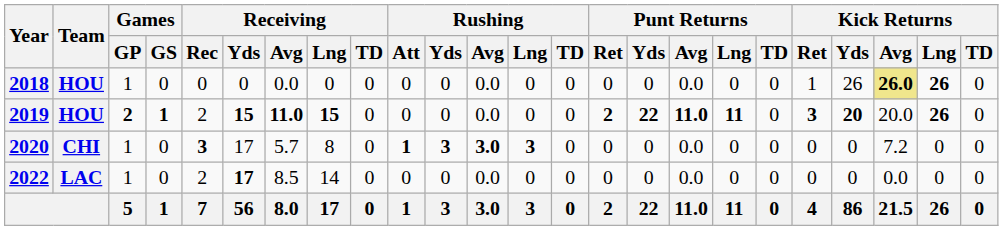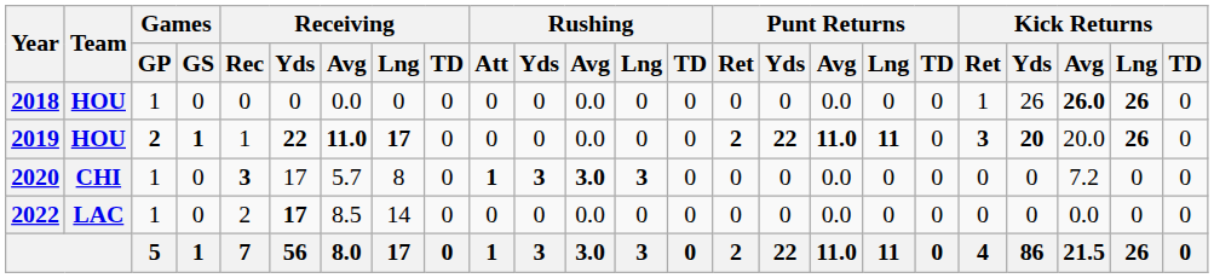2018 | Kick Returns / Avg: khaki background -> no background
2019 | Receiving / Rec: 2 -> 1
2019 | Receiving / Yds: 15 -> 22
2019 | Receiving / Lng: 15 -> 17
